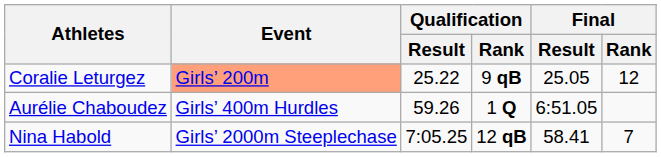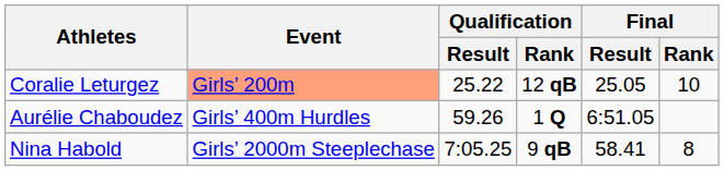Coralie Leturgez | Qualification / Rank: 9 qB -> 12 qB
Coralie Leturgez | Final / Rank: 12 -> 10
Nina Habold | Qualification / Rank: 12 qB -> 9 qB
Nina Habold | Final / Rank: 7 -> 8
